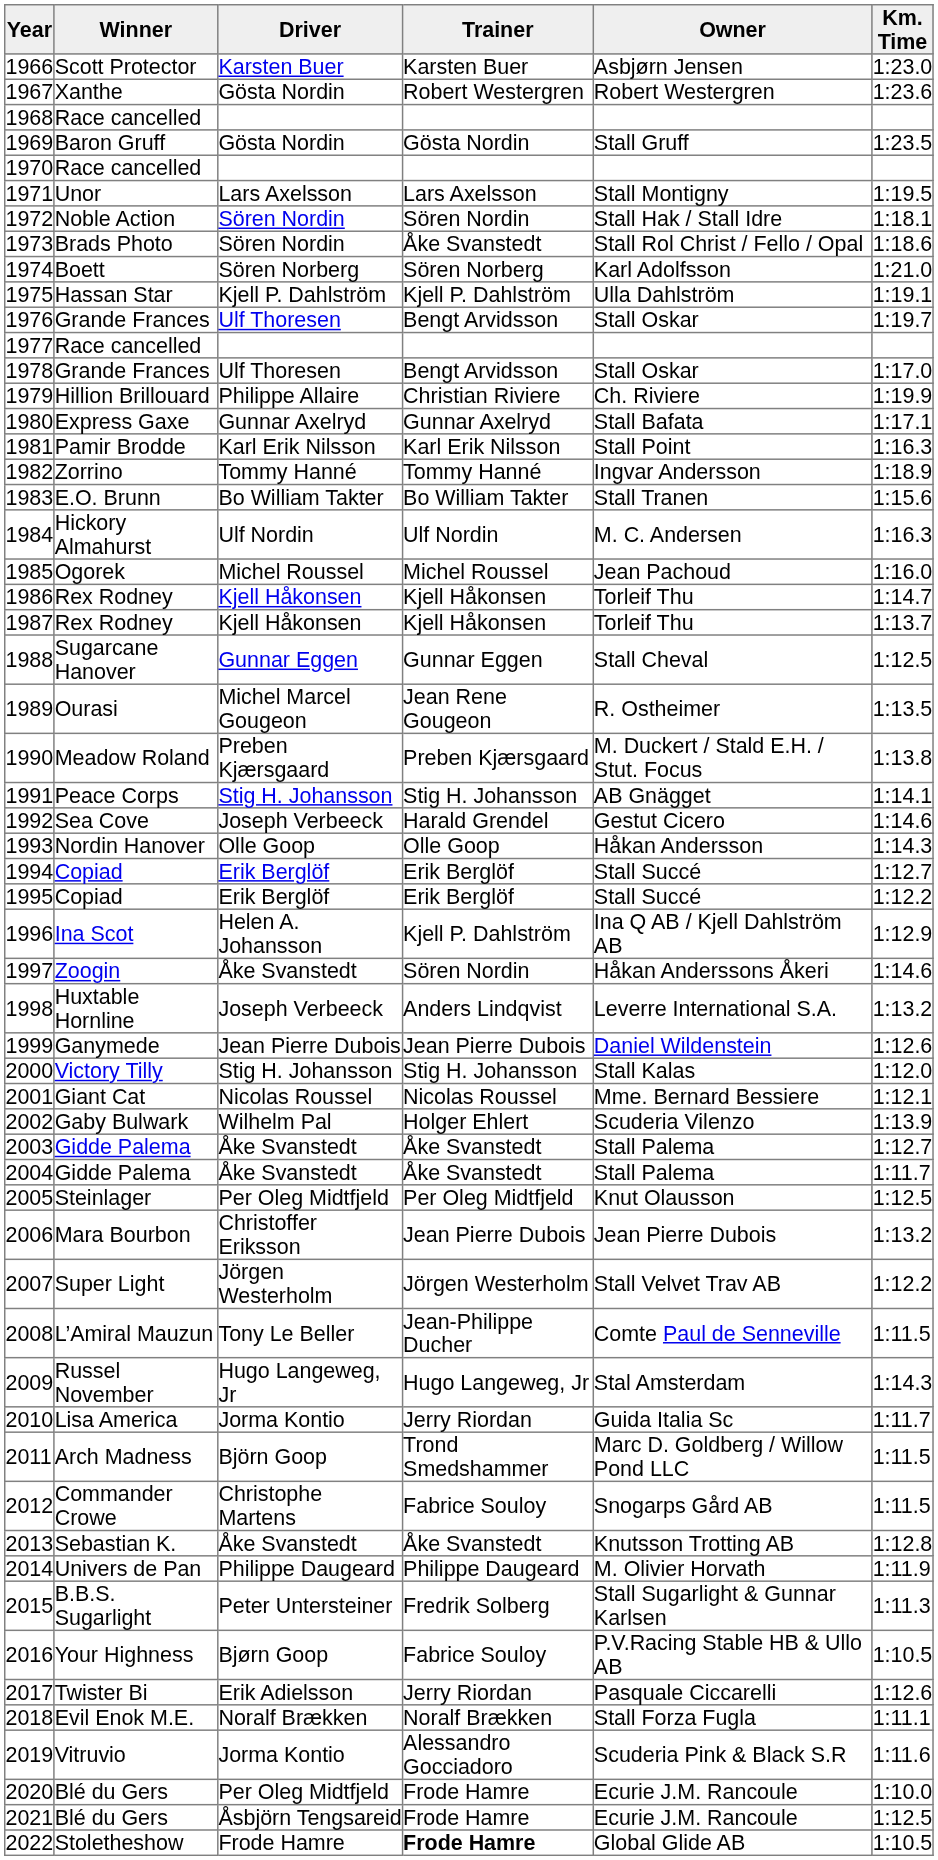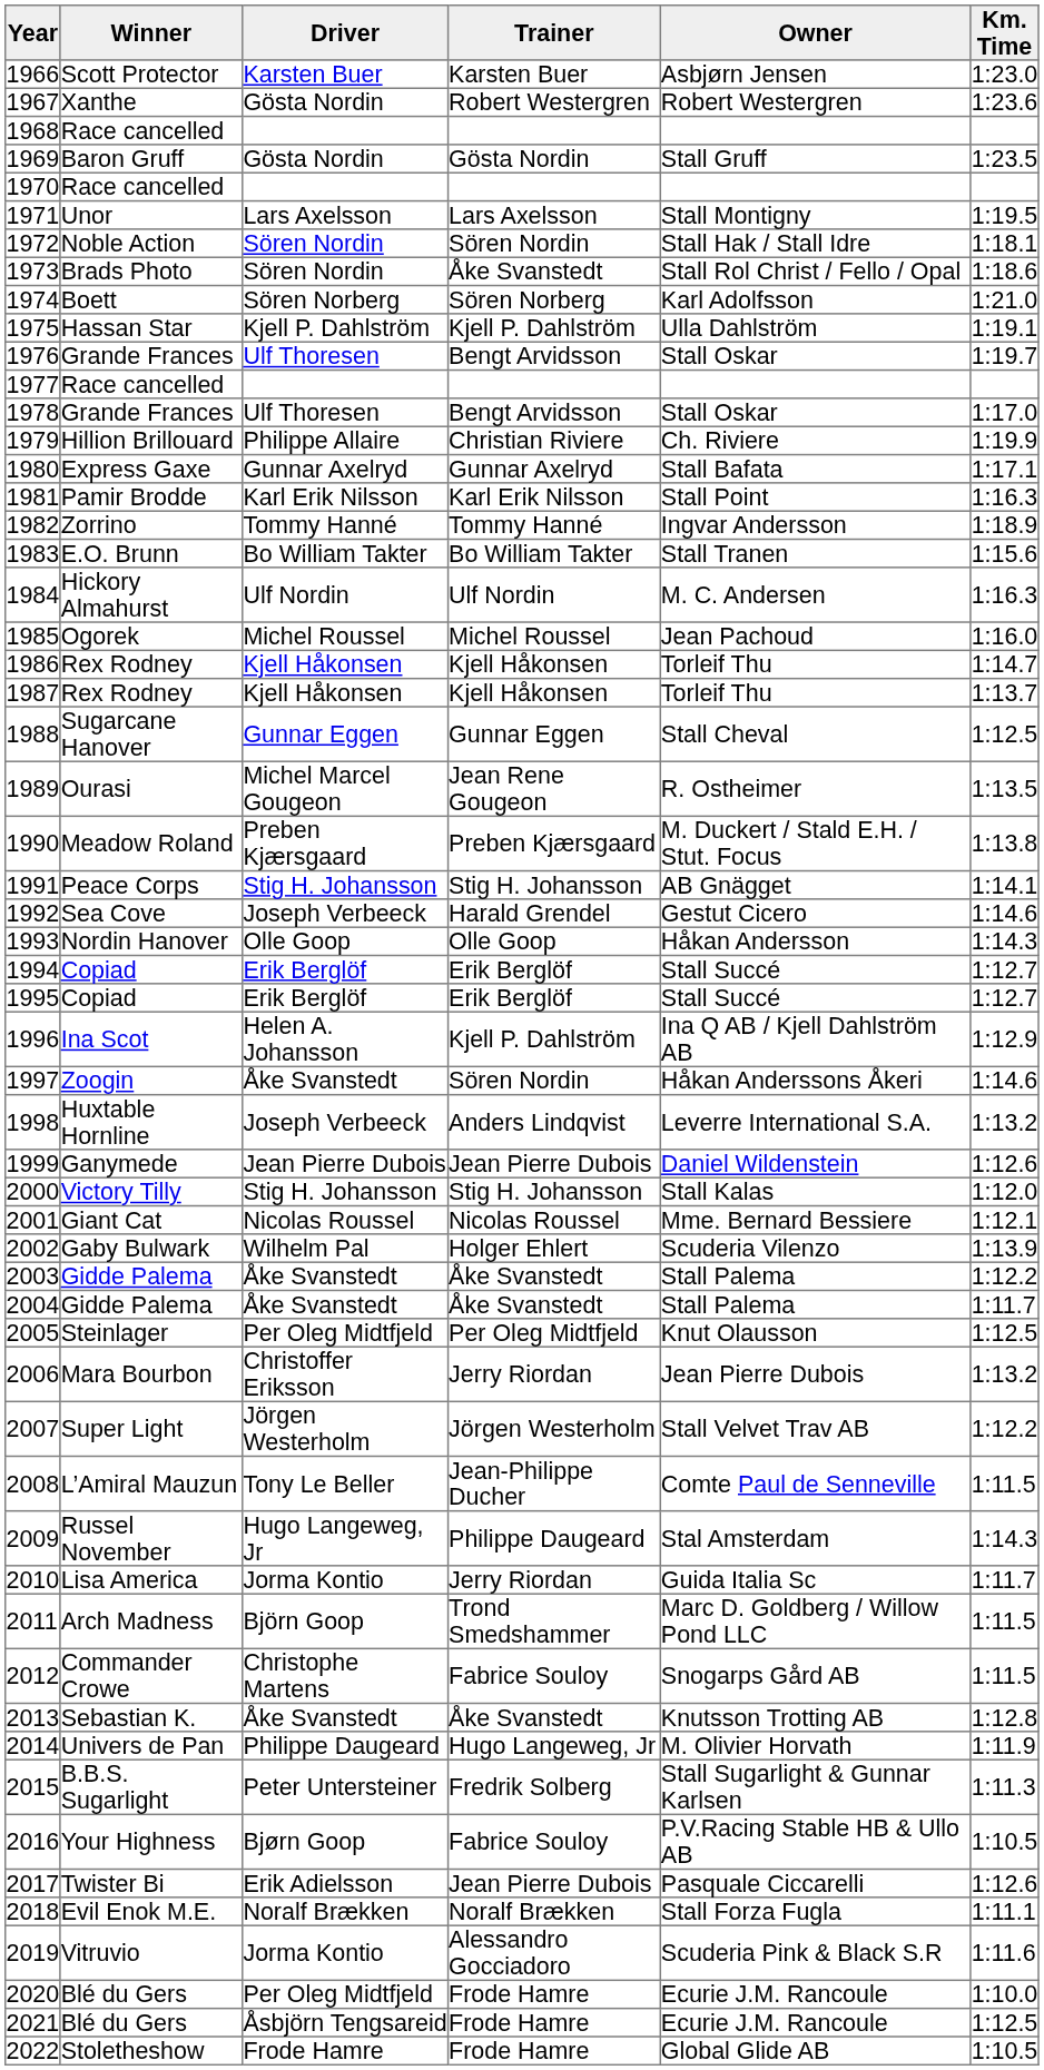1995 | Km. Time: 1:12.2 -> 1:12.7
2003 | Km. Time: 1:12.7 -> 1:12.2
2006 | Trainer: Jean Pierre Dubois -> Jerry Riordan
2009 | Trainer: Hugo Langeweg, Jr -> Philippe Daugeard
2014 | Trainer: Philippe Daugeard -> Hugo Langeweg, Jr
2017 | Trainer: Jerry Riordan -> Jean Pierre Dubois
2022 | Trainer: bold -> normal
